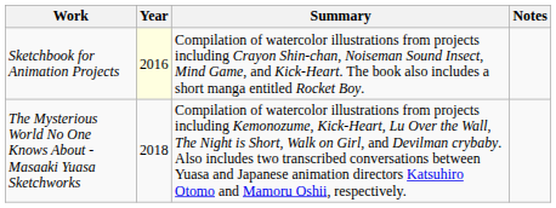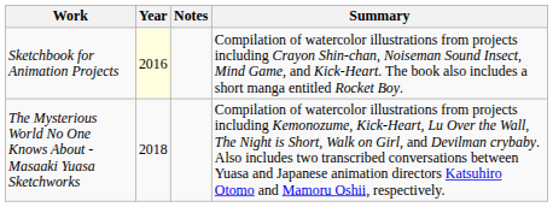columns swapped: Summary <-> Notes
